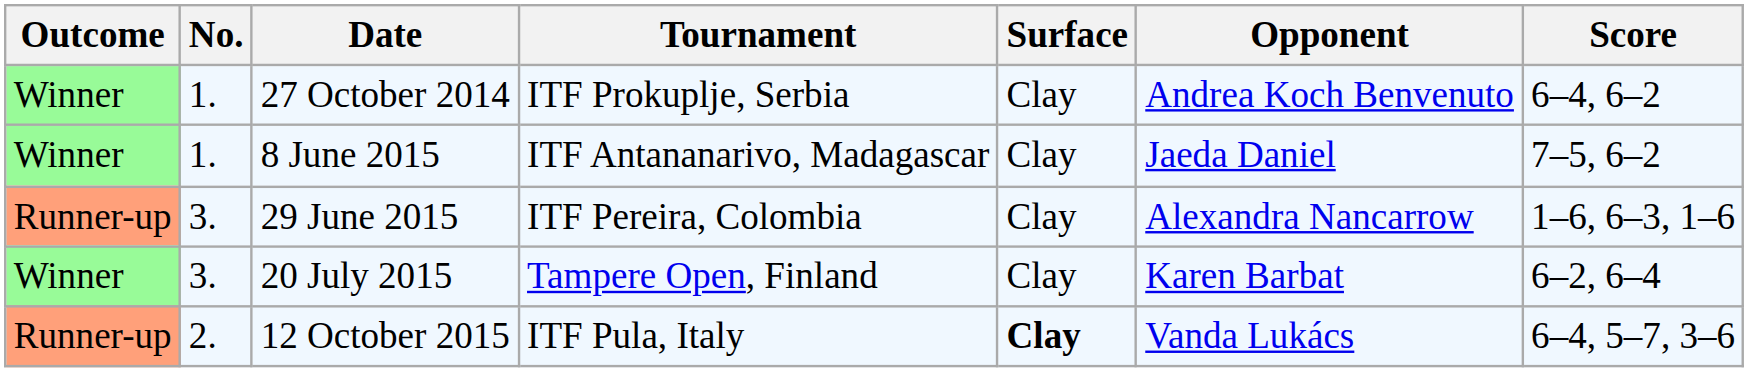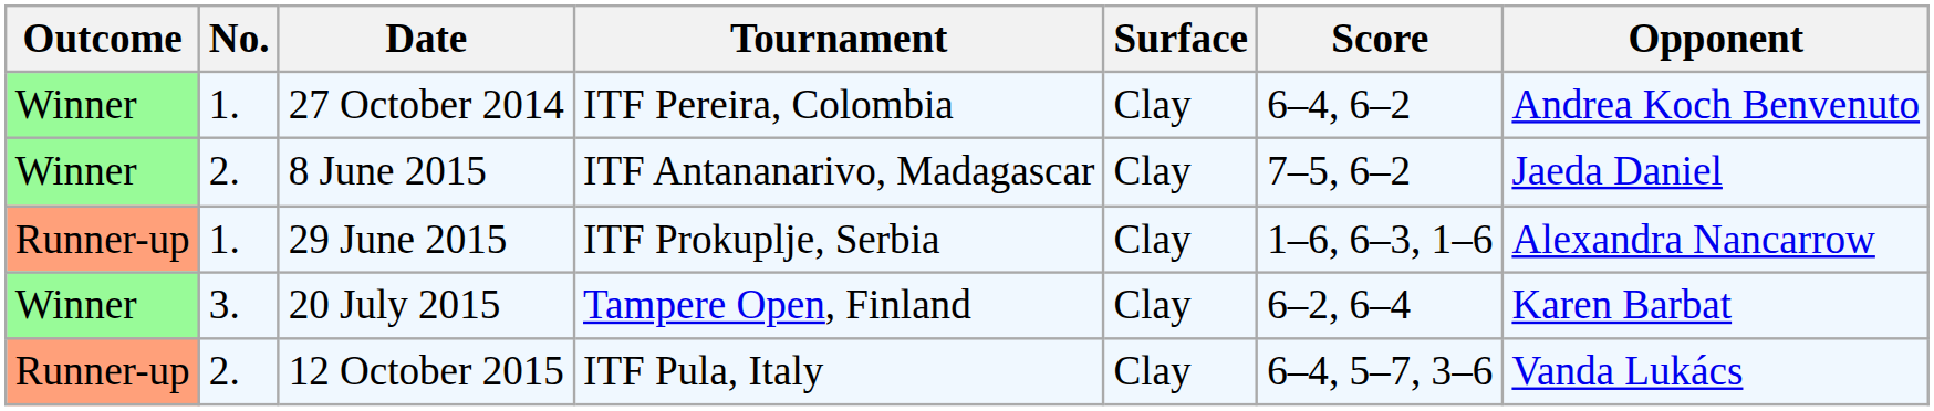columns swapped: Opponent <-> Score
27 October 2014 | Tournament: ITF Prokuplje, Serbia -> ITF Pereira, Colombia
8 June 2015 | No.: 1. -> 2.
29 June 2015 | No.: 3. -> 1.
29 June 2015 | Tournament: ITF Pereira, Colombia -> ITF Prokuplje, Serbia
12 October 2015 | Surface: bold -> normal
